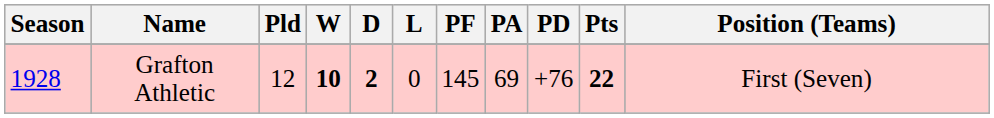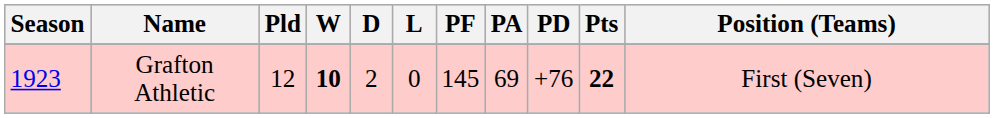Grafton Athletic | Season: 1928 -> 1923
Grafton Athletic | D: bold -> normal
